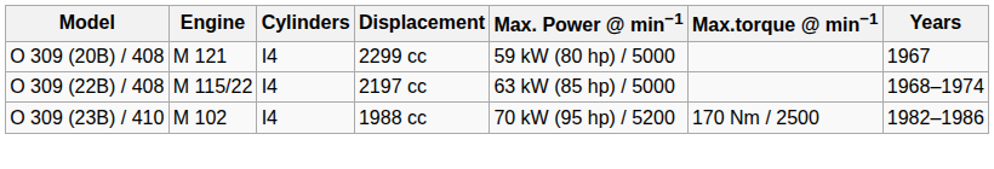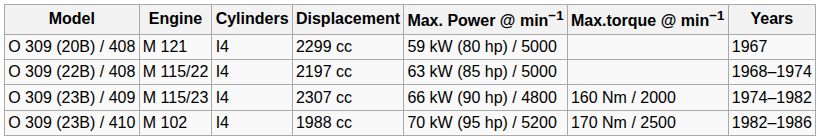+ row: O 309 (23B) / 409 | M 115/23 | I4 | 2307 cc | 66 kW (90 hp) / 4800 | 160 Nm / 2000 | 1974–1982
